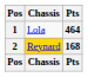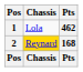1 | Pts: 464 -> 462
